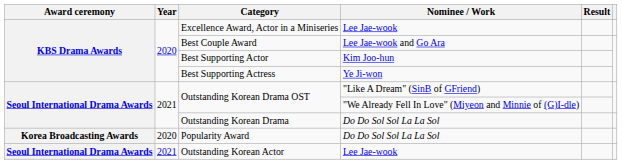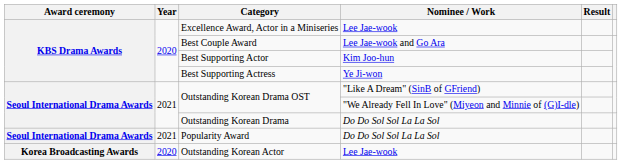Popularity Award | Award ceremony: Korea Broadcasting Awards -> Seoul International Drama Awards
Popularity Award | Year: 2020 -> 2021
Outstanding Korean Actor | Award ceremony: Seoul International Drama Awards -> Korea Broadcasting Awards
Outstanding Korean Actor | Year: 2021 -> 2020
